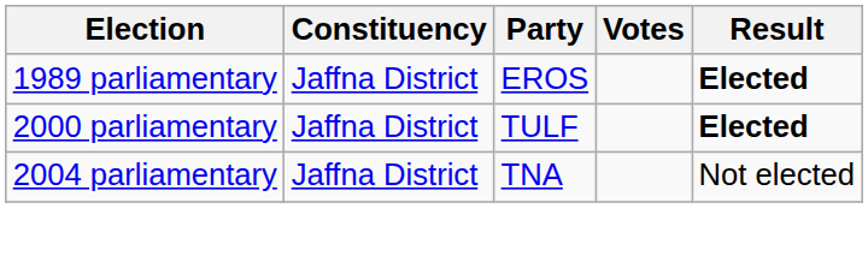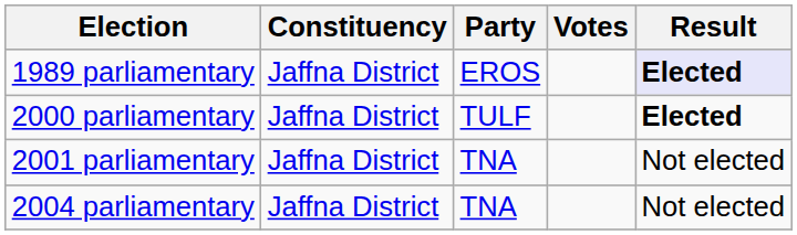1989 parliamentary | Result: no background -> lavender background
+ row: 2001 parliamentary | Jaffna District | TNA | Not elected
